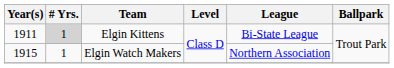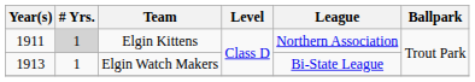Elgin Kittens | League: Bi-State League -> Northern Association
Elgin Watch Makers | Year(s): 1915 -> 1913
Elgin Watch Makers | League: Northern Association -> Bi-State League
